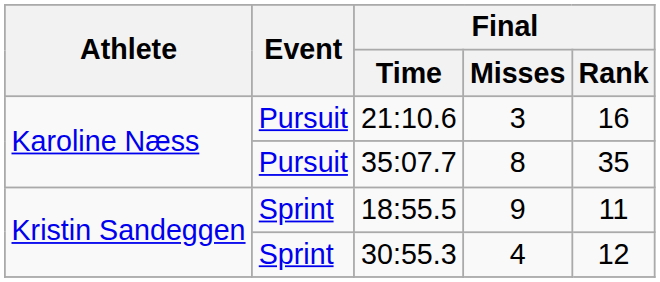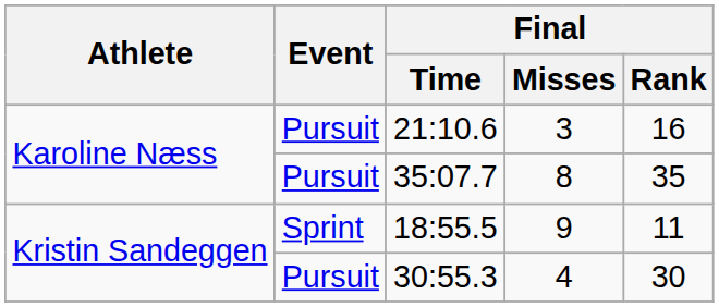30:55.3 | Event: Sprint -> Pursuit
30:55.3 | Final / Rank: 12 -> 30
